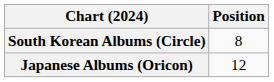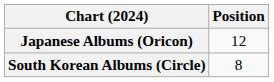rows swapped: Japanese Albums (Oricon) <-> South Korean Albums (Circle)
